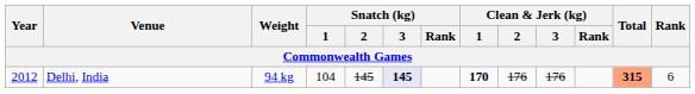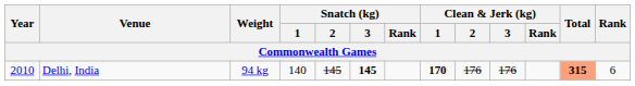Delhi, India | Year: 2012 -> 2010
Delhi, India | Snatch (kg) / 1: 104 -> 140
Delhi, India | Snatch (kg) / 3: lavender background -> no background
